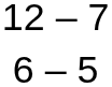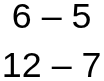rows swapped: 6 – 5 <-> 12 – 7
